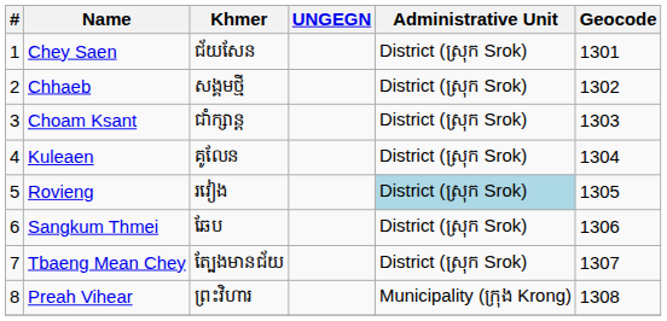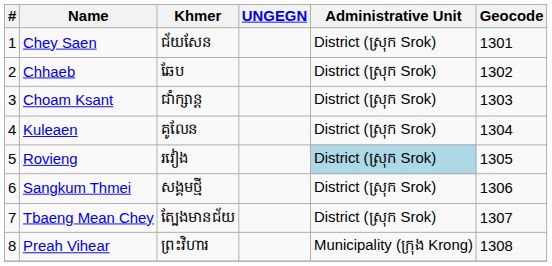Chhaeb | Khmer: សង្គមថ្មី -> ឆែប
Sangkum Thmei | Khmer: ឆែប -> សង្គមថ្មី
